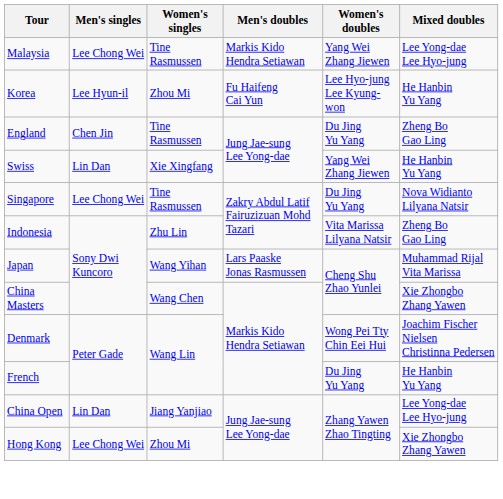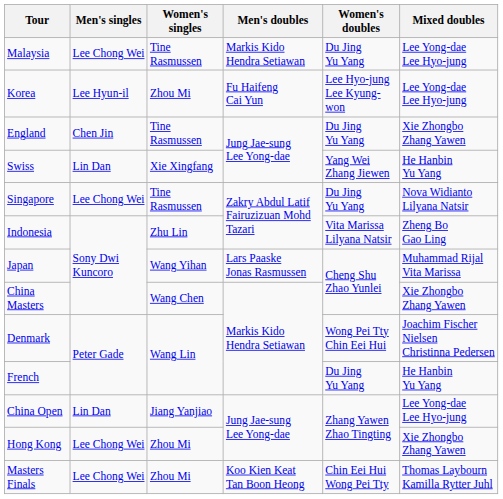Malaysia | Women's doubles: Yang Wei Zhang Jiewen -> Du Jing Yu Yang
Korea | Mixed doubles: He Hanbin Yu Yang -> Lee Yong-dae Lee Hyo-jung
England | Mixed doubles: Zheng Bo Gao Ling -> Xie Zhongbo Zhang Yawen
+ row: Masters Finals | Lee Chong Wei | Zhou Mi | Koo Kien Keat Tan Boon Heong | Chin Eei Hui Wong Pei Tty | Thomas Laybourn Kamilla Rytter Juhl
